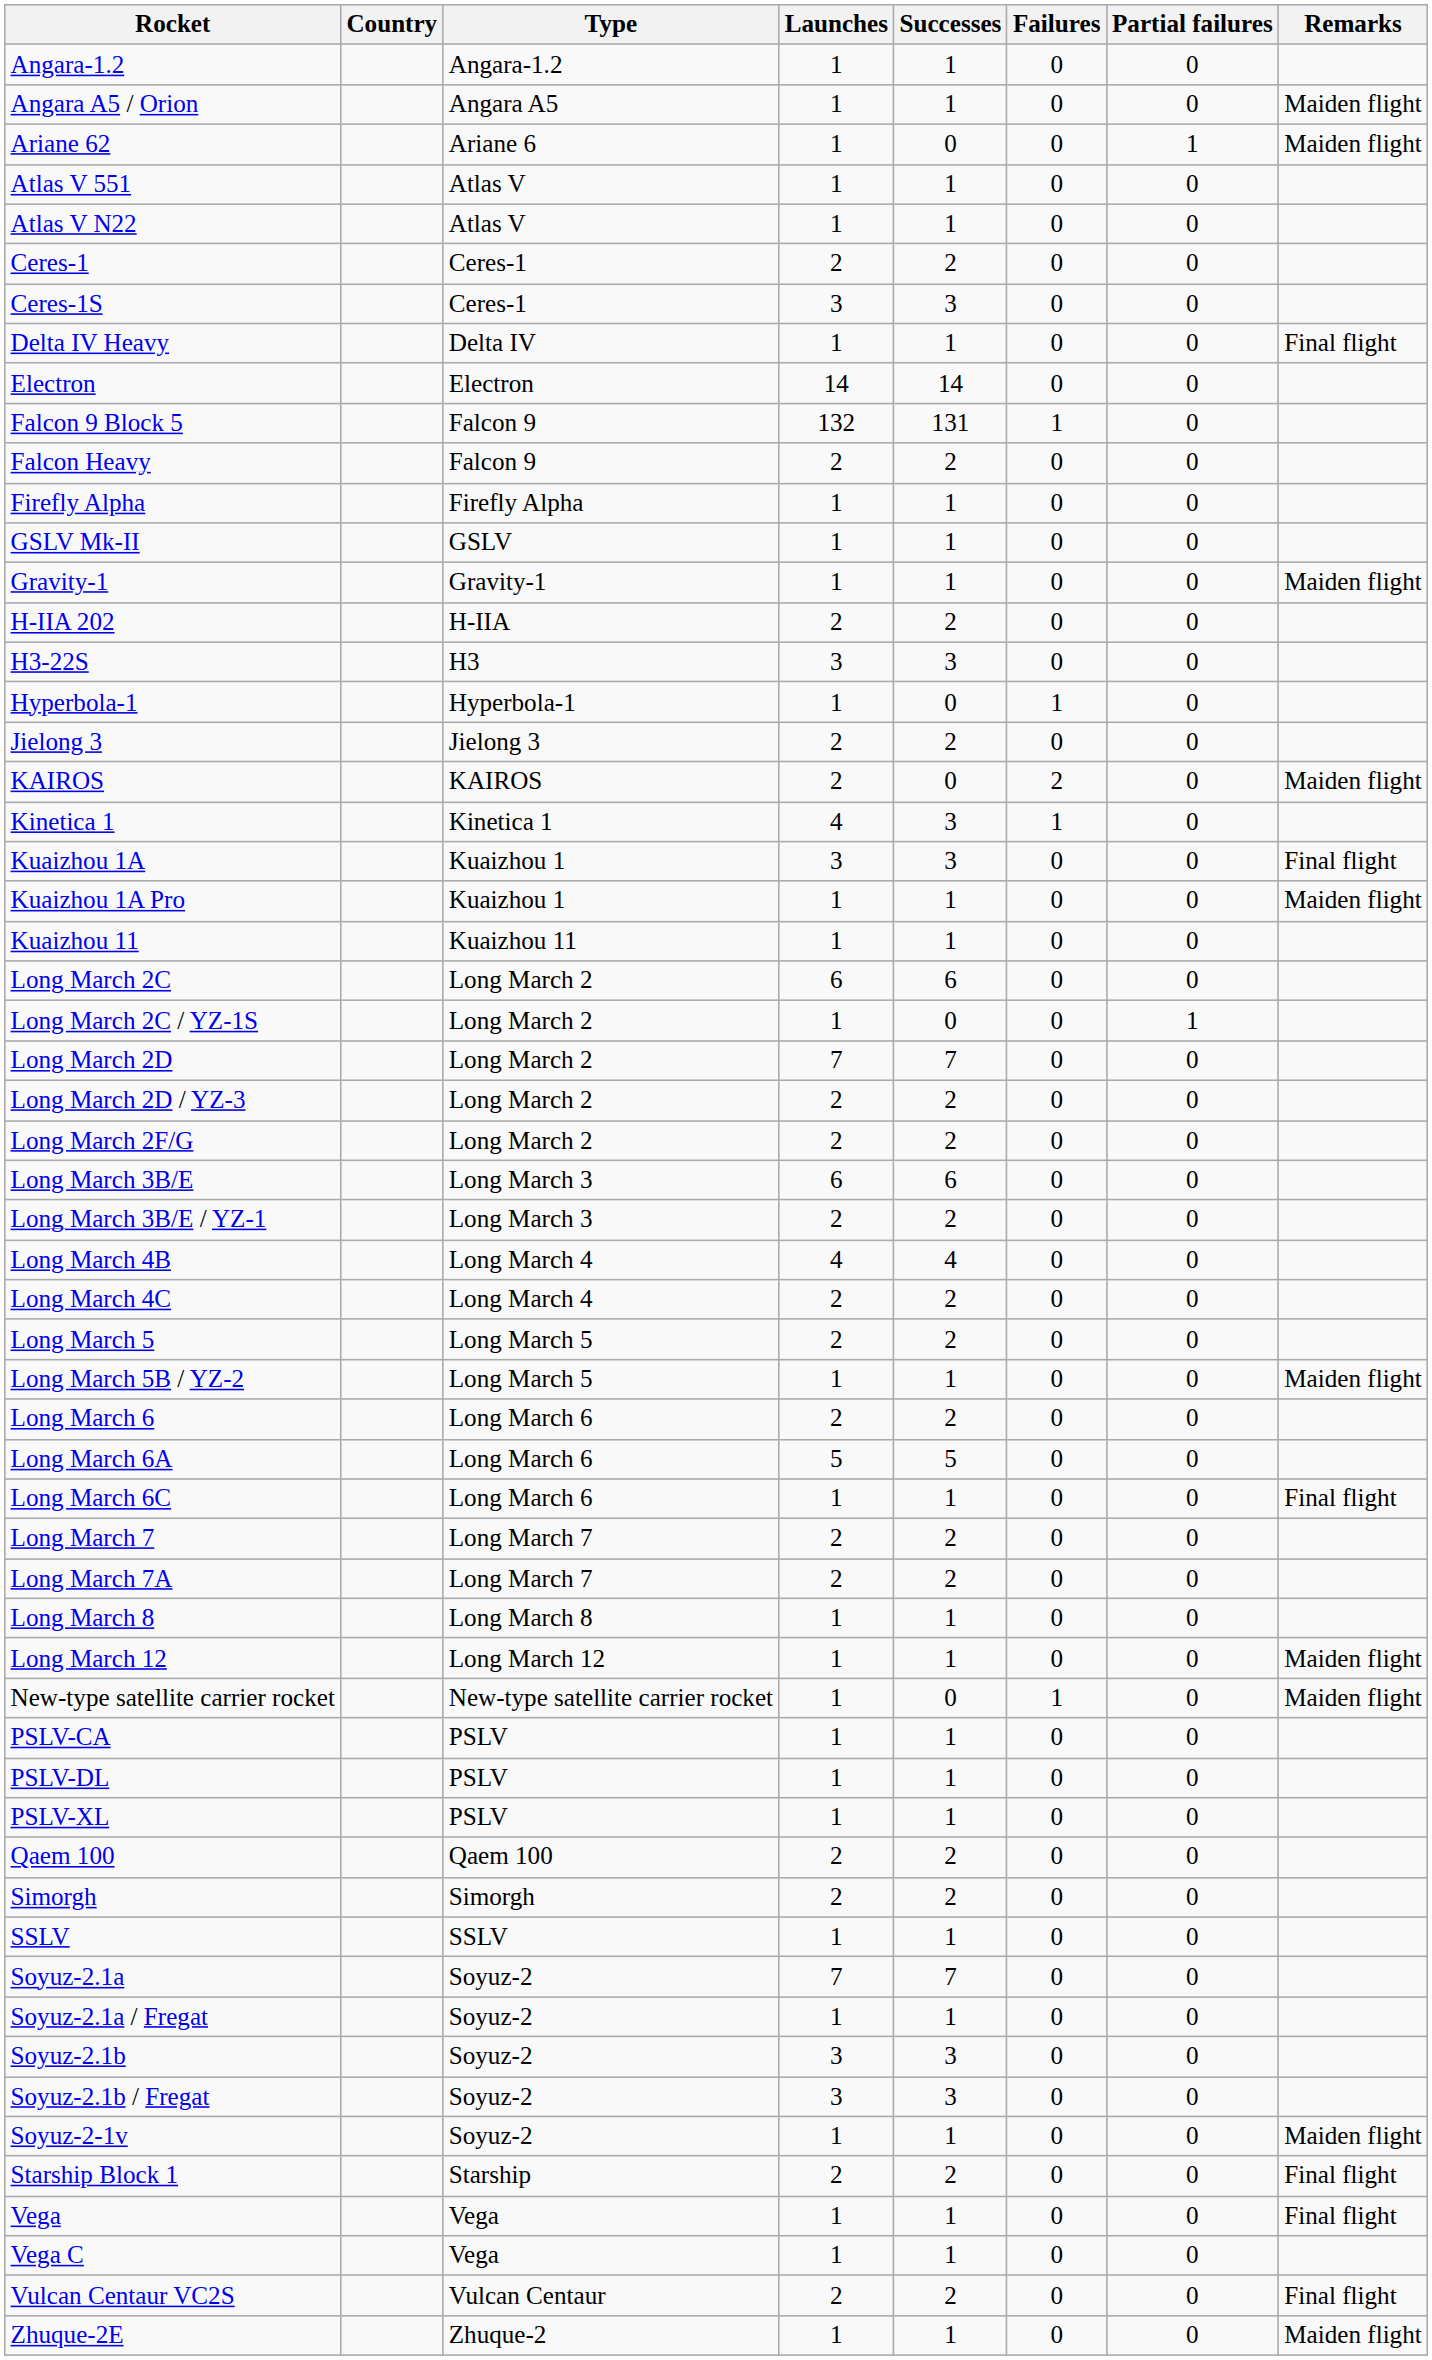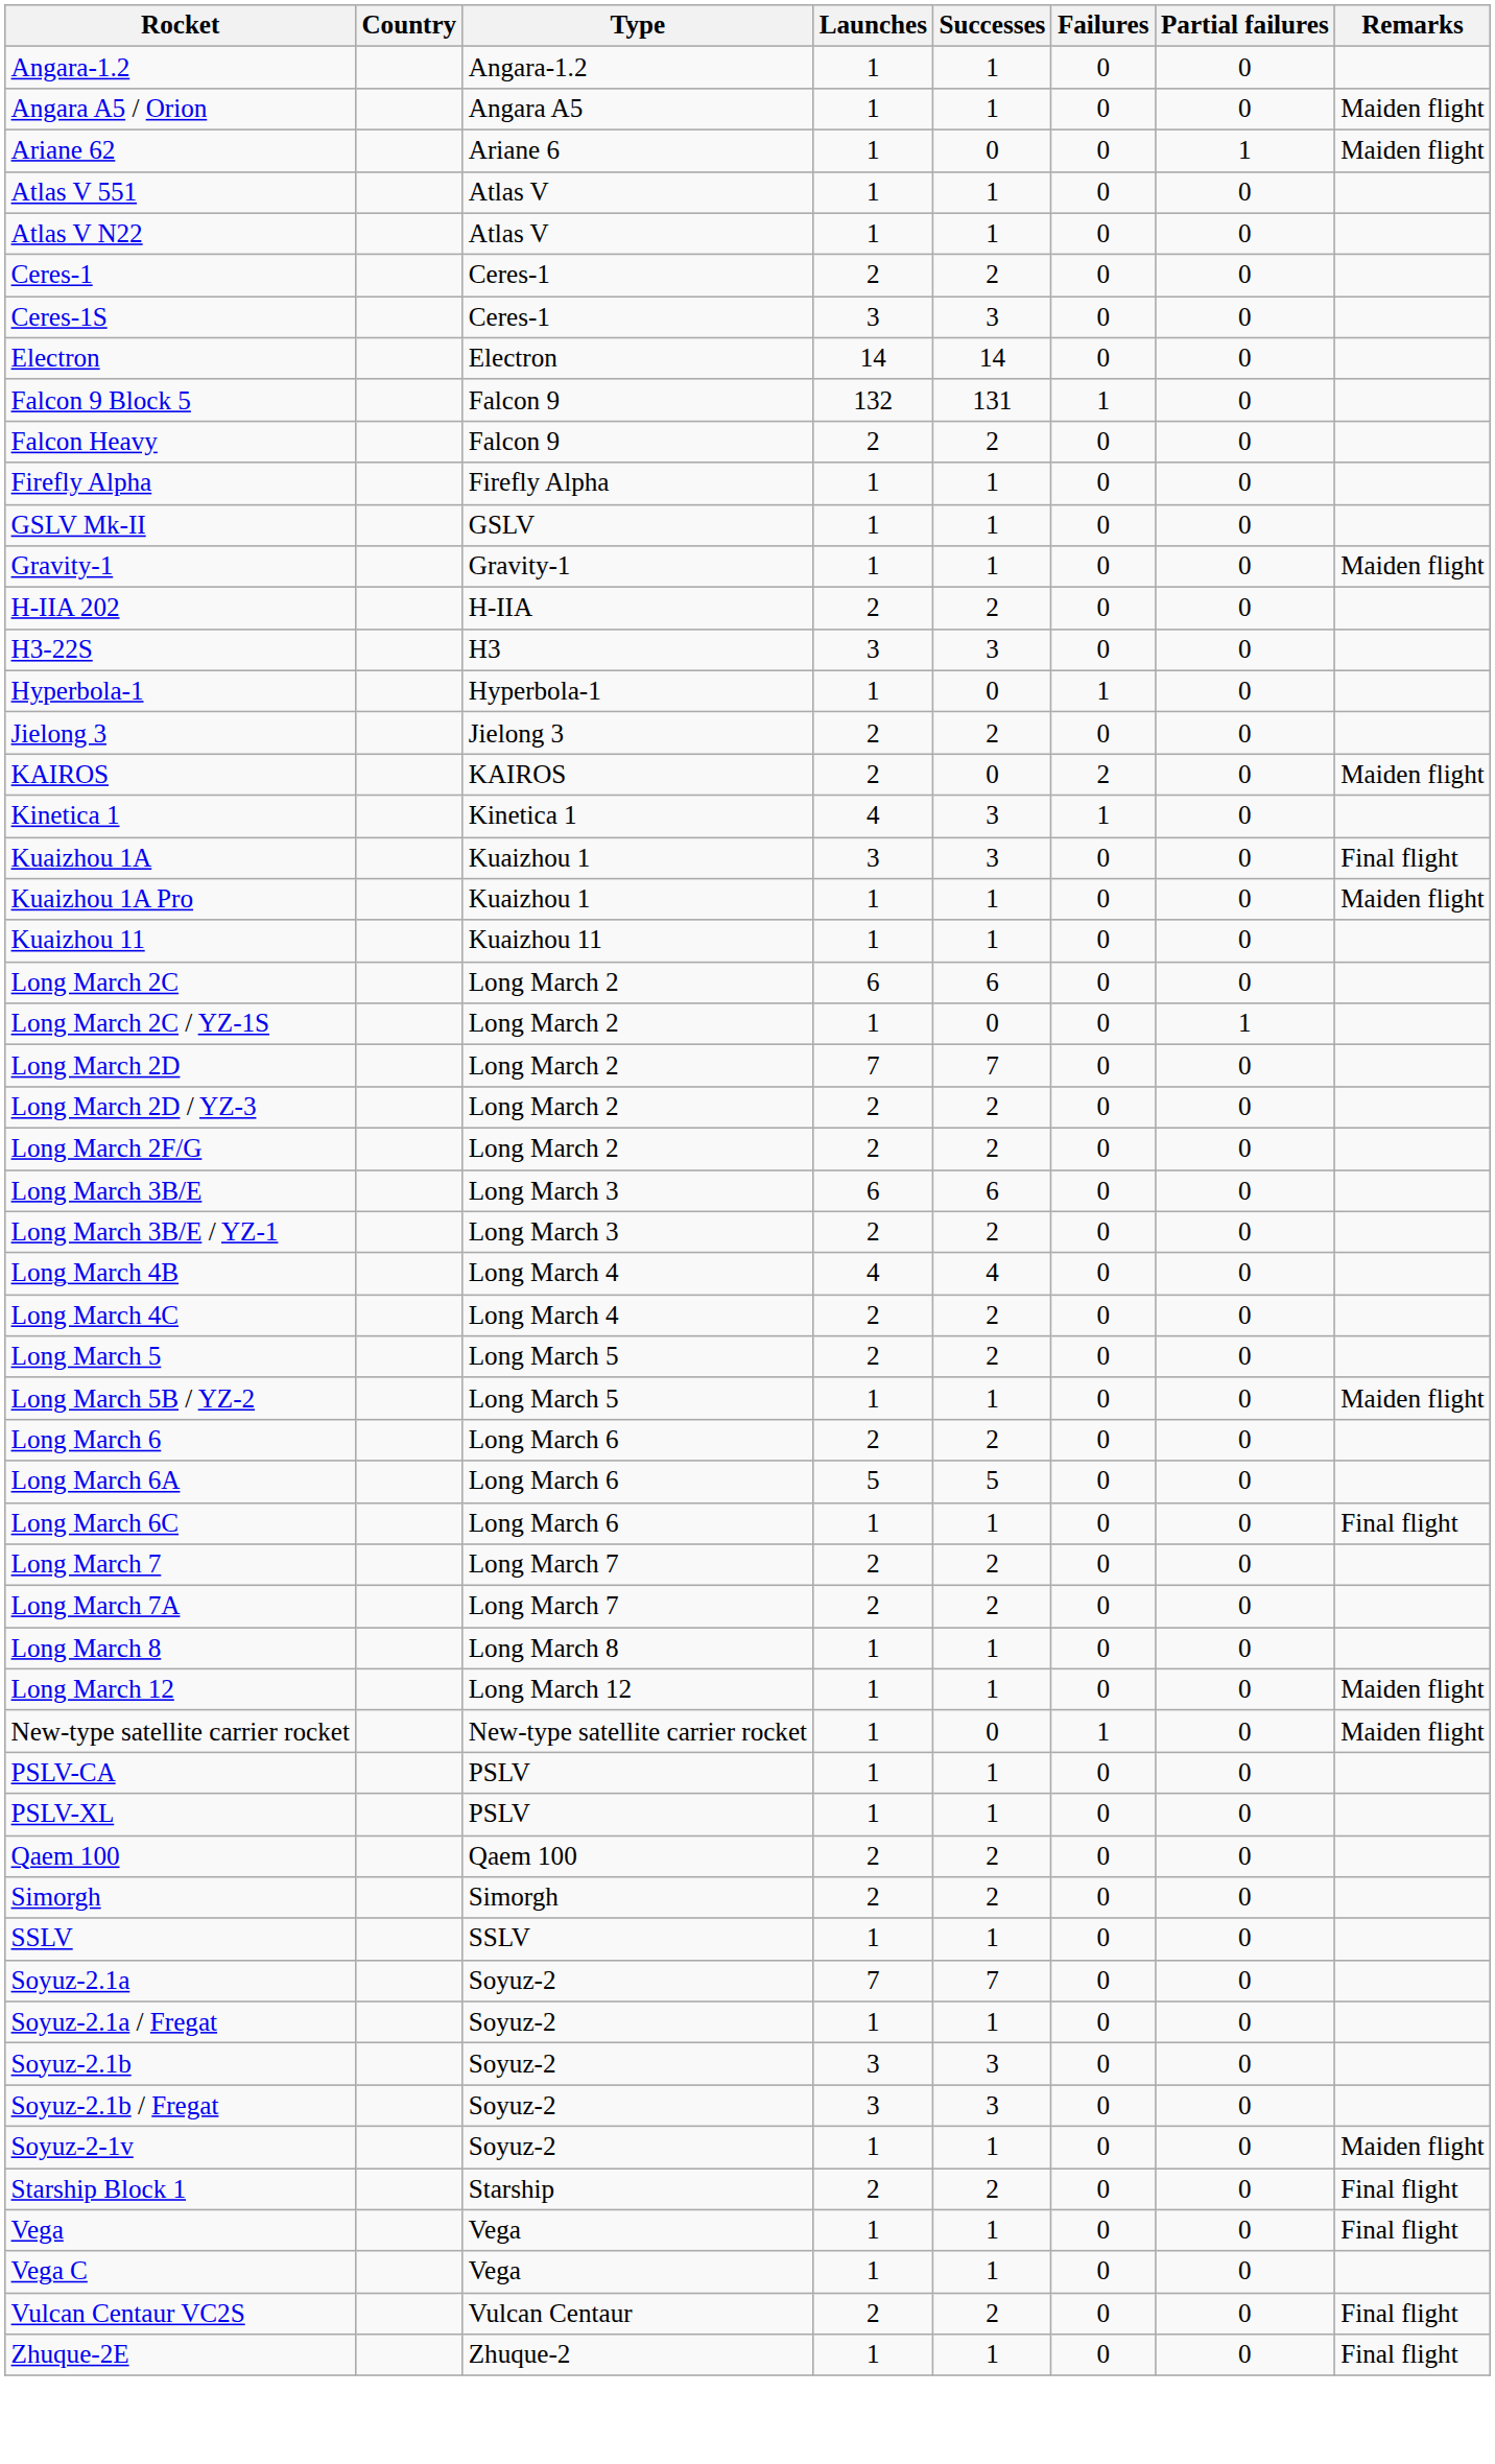- row: Delta IV Heavy | Delta IV | 1 | 1 | 0 | 0 | Final flight
- row: PSLV-DL | PSLV | 1 | 1 | 0 | 0
Zhuque-2E | Remarks: Maiden flight -> Final flight
